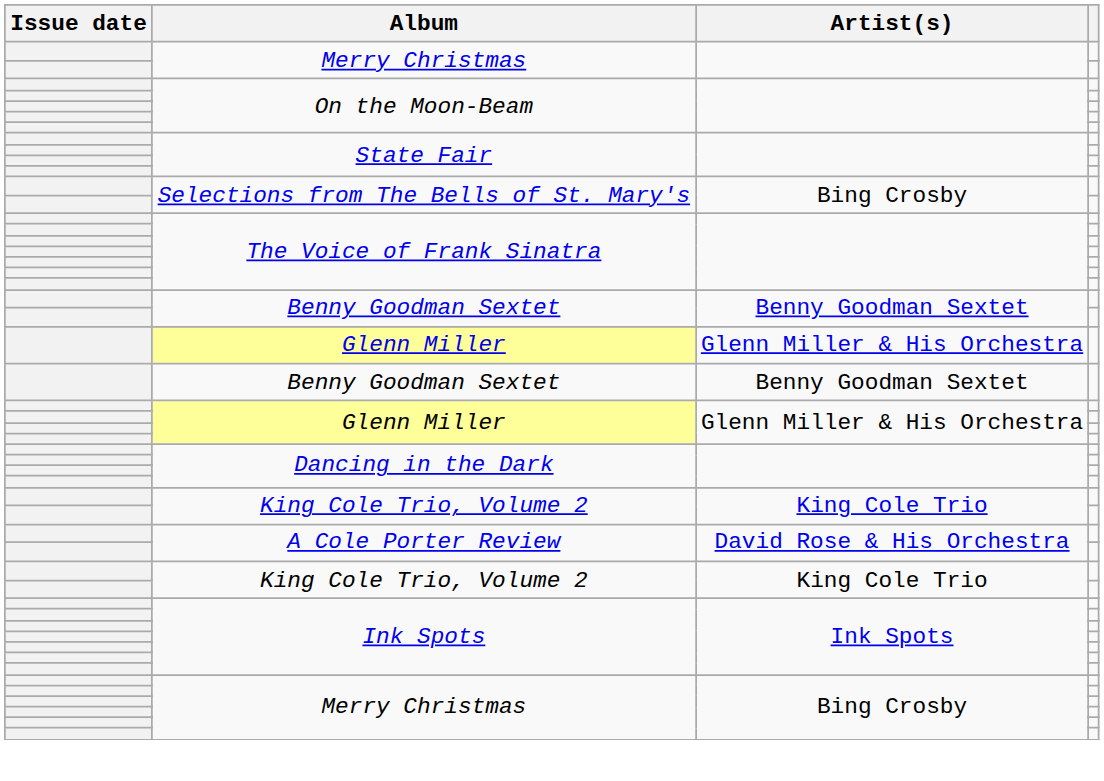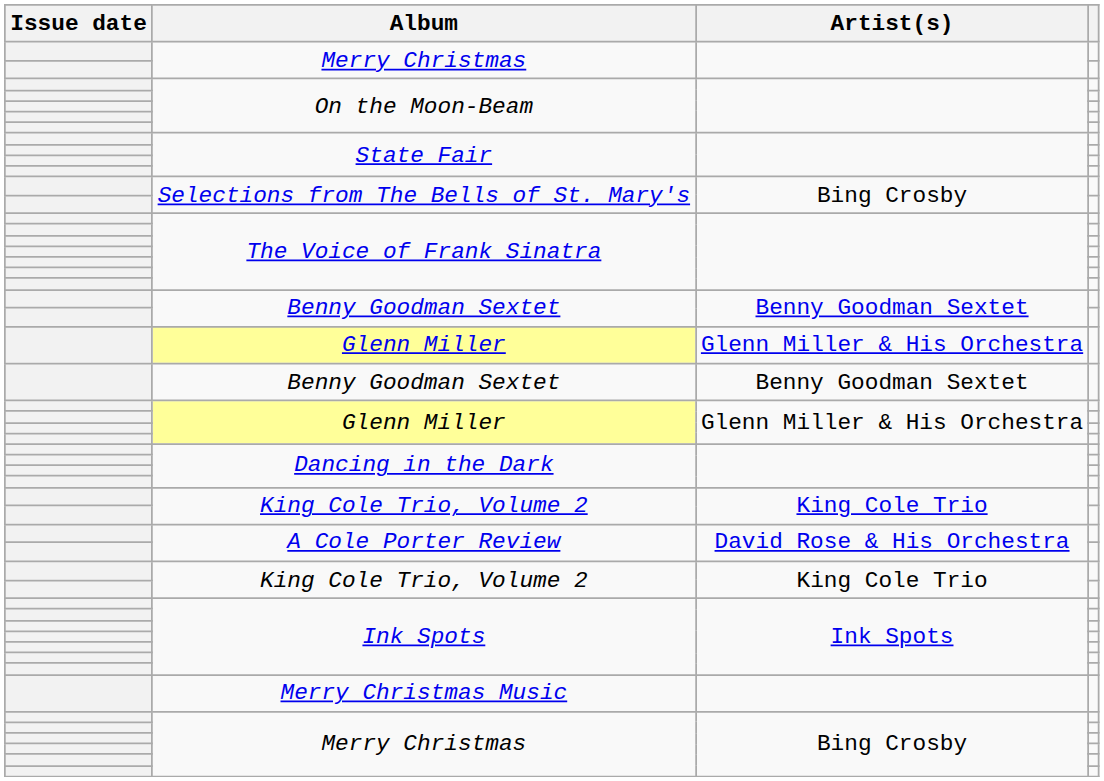+ row: Merry Christmas Music
